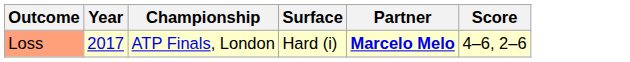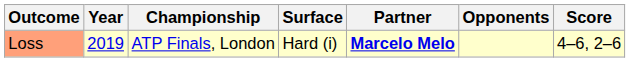+ column: Opponents
Loss | Year: 2017 -> 2019
